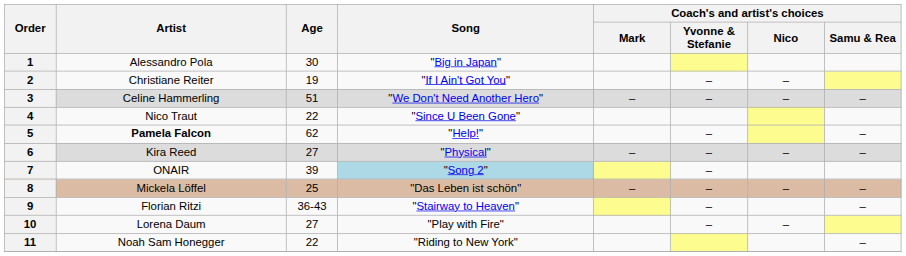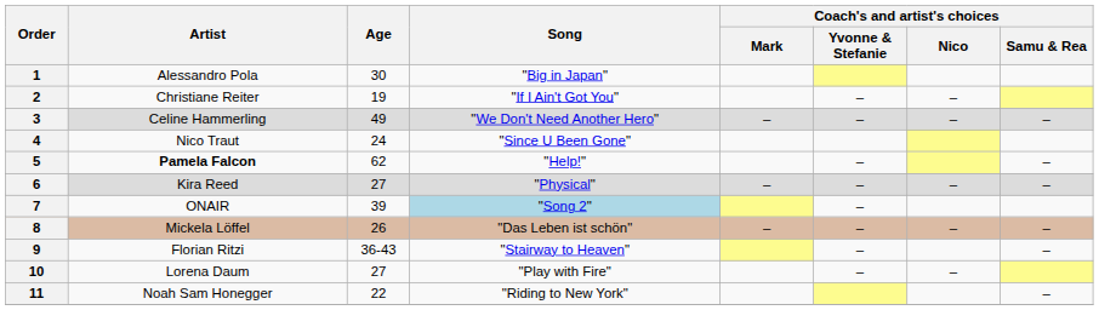3 | Age: 51 -> 49
4 | Age: 22 -> 24
8 | Age: 25 -> 26
